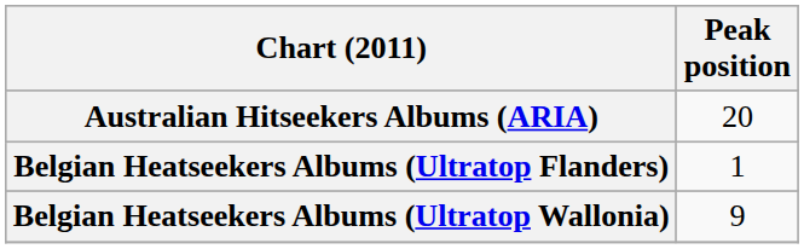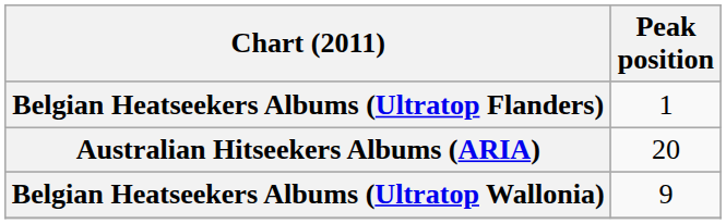rows swapped: Australian Hitseekers Albums (ARIA) <-> Belgian Heatseekers Albums (Ultratop Flanders)
